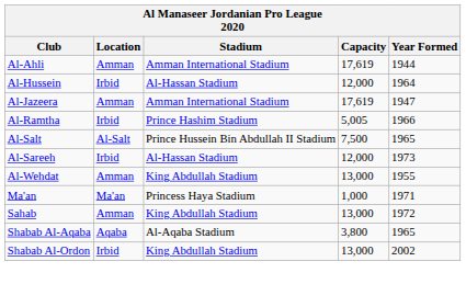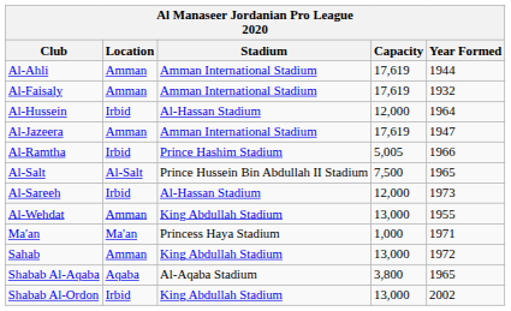+ row: Al-Faisaly | Amman | Amman International Stadium | 17,619 | 1932
